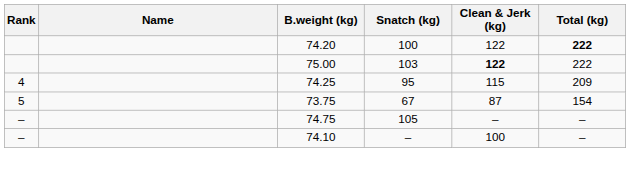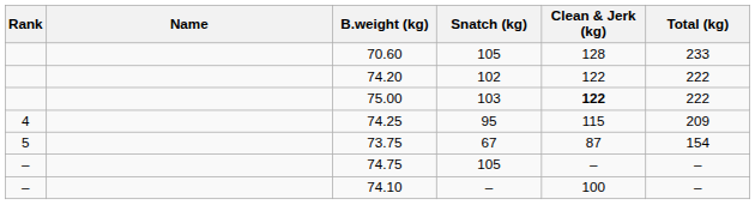+ row: 70.60 | 105 | 128 | 233
74.20 | Snatch (kg): 100 -> 102
74.20 | Total (kg): bold -> normal
